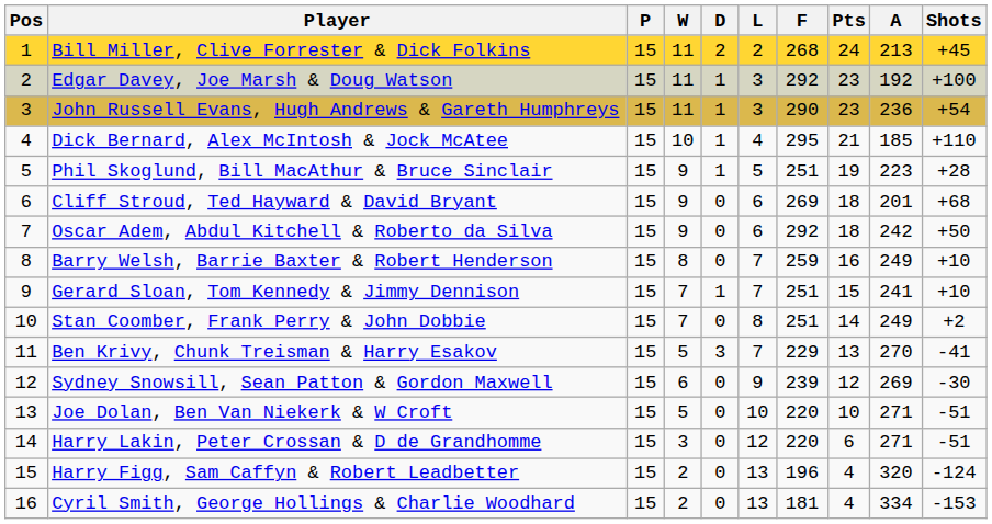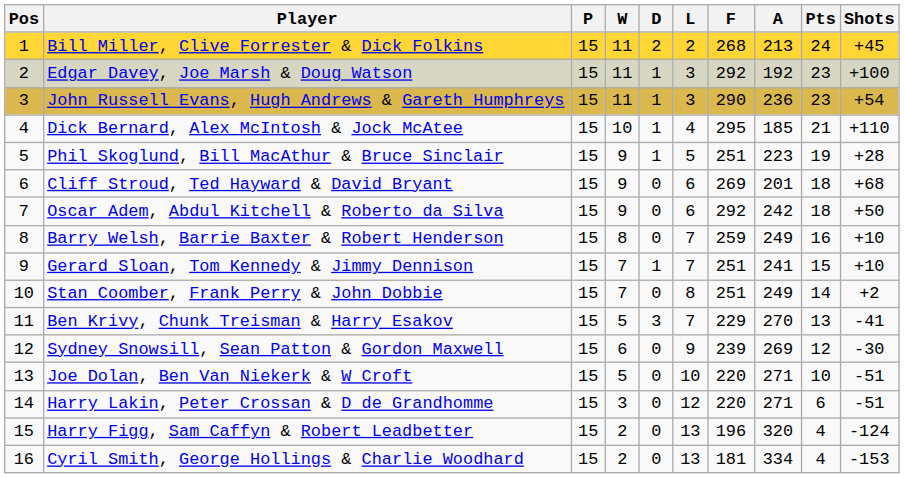columns swapped: A <-> Pts
